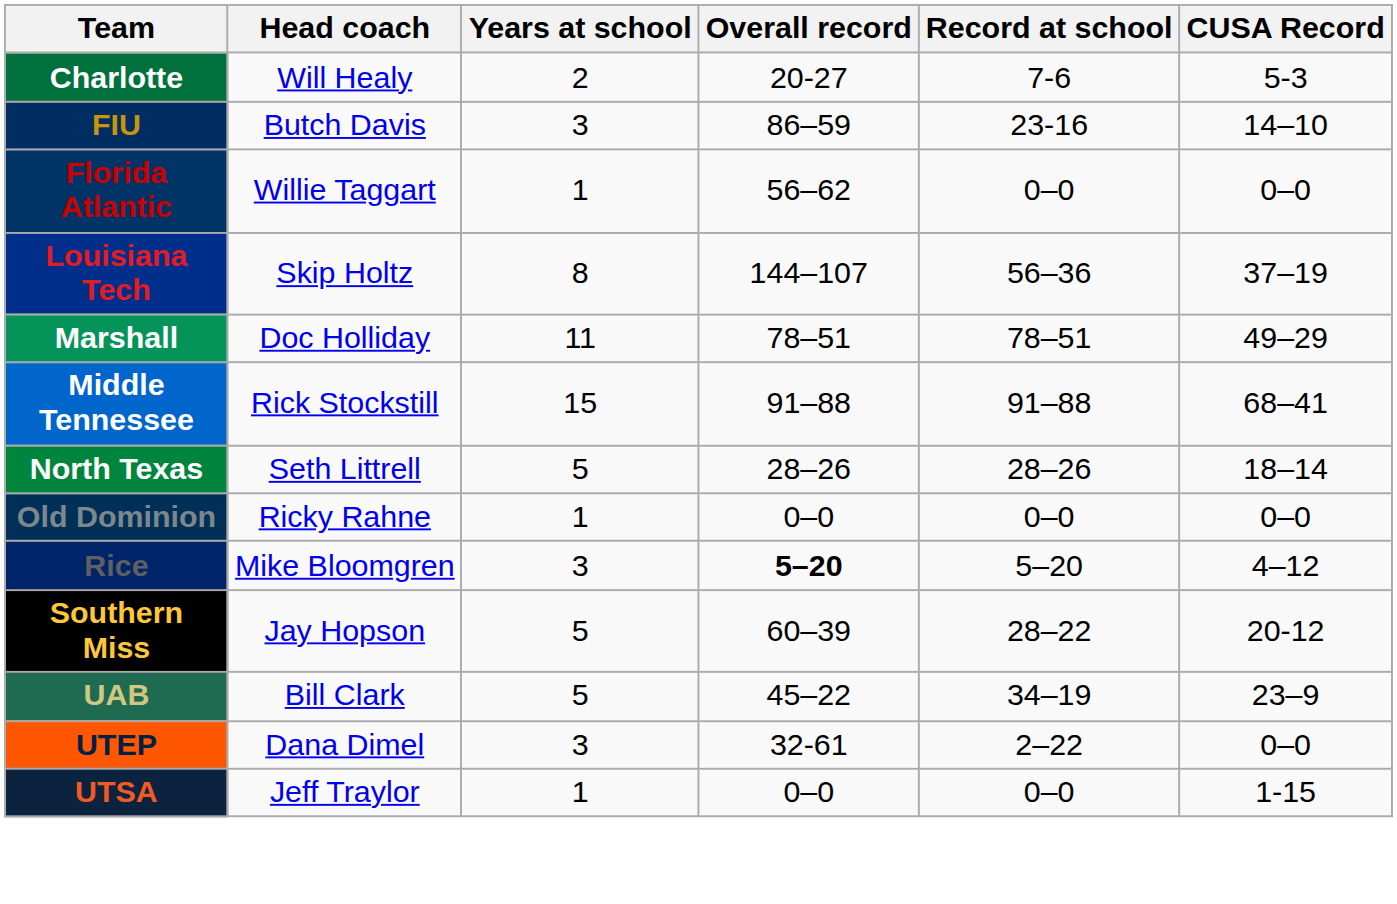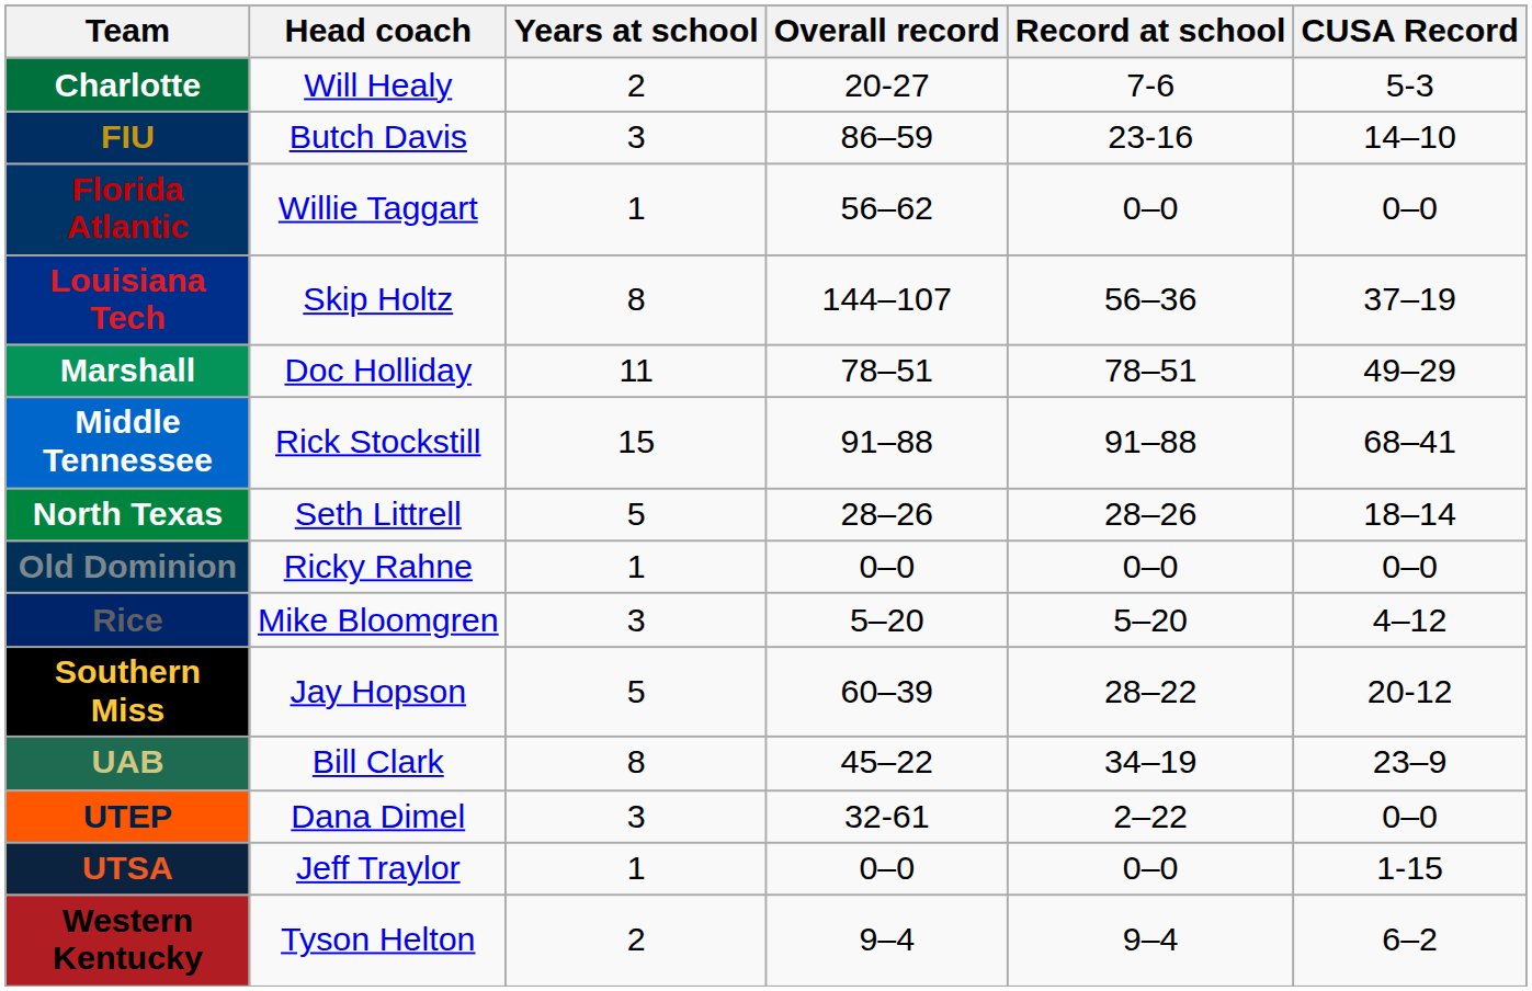Rice | Overall record: bold -> normal
UAB | Years at school: 5 -> 8
+ row: Western Kentucky | Tyson Helton | 2 | 9–4 | 9–4 | 6–2
